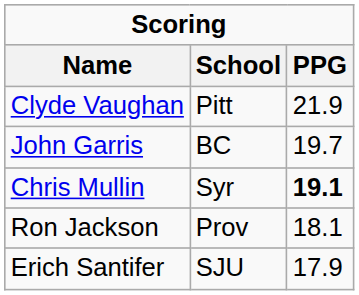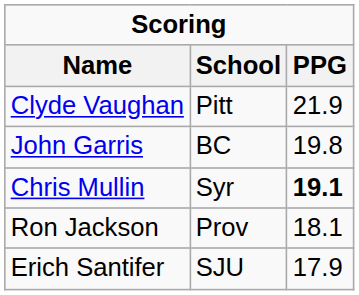John Garris | PPG: 19.7 -> 19.8
